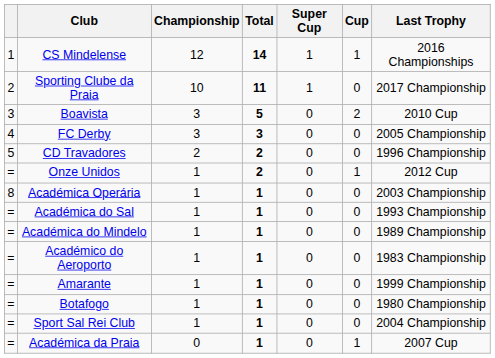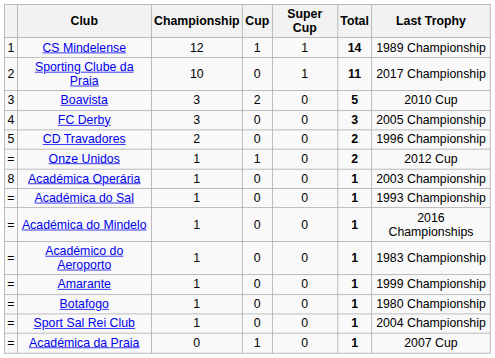columns swapped: Cup <-> Total
CS Mindelense | Last Trophy: 2016 Championships -> 1989 Championship
Académica do Mindelo | Last Trophy: 1989 Championship -> 2016 Championships
